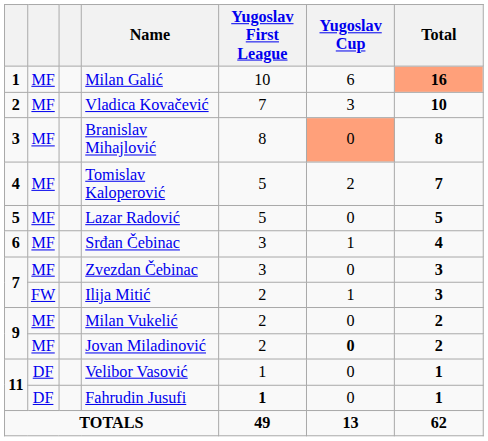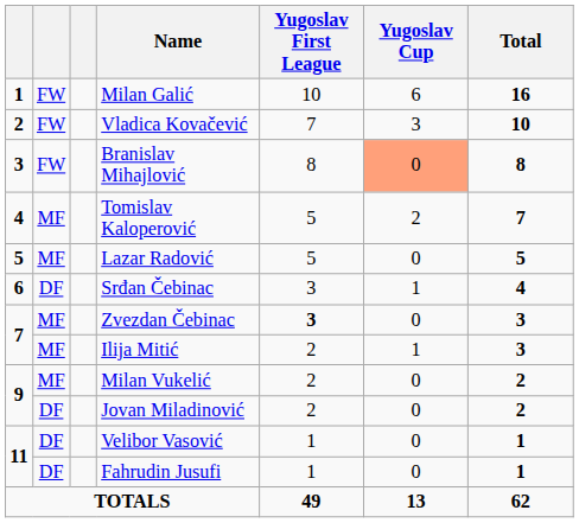Milan Galić | column 2: MF -> FW
Milan Galić | Total: lightsalmon background -> no background
Vladica Kovačević | column 2: MF -> FW
Branislav Mihajlović | column 2: MF -> FW
Srđan Čebinac | column 2: MF -> DF
Zvezdan Čebinac | Yugoslav First League: normal -> bold
Ilija Mitić | column 2: FW -> MF
Jovan Miladinović | column 2: MF -> DF
Jovan Miladinović | Yugoslav Cup: bold -> normal
Fahrudin Jusufi | Yugoslav First League: bold -> normal
